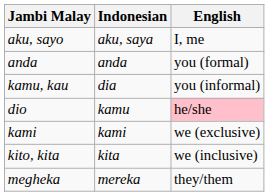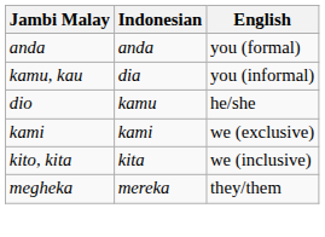- row: aku, sayo | aku, saya | I, me
dio | English: pink background -> no background
